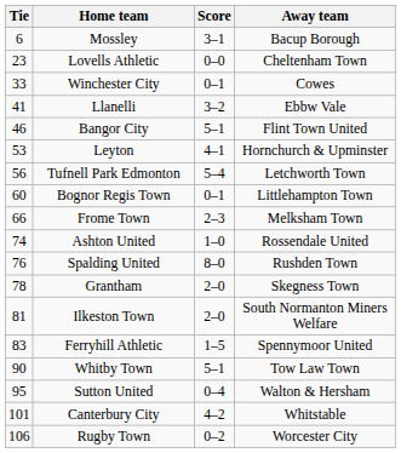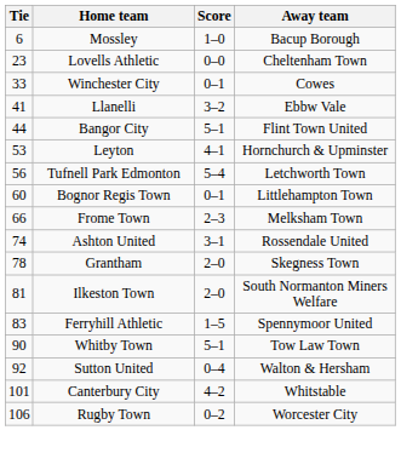Mossley | Score: 3–1 -> 1–0
Bangor City | Tie: 46 -> 44
Ashton United | Score: 1–0 -> 3–1
- row: 76 | Spalding United | 8–0 | Rushden Town
Sutton United | Tie: 95 -> 92
